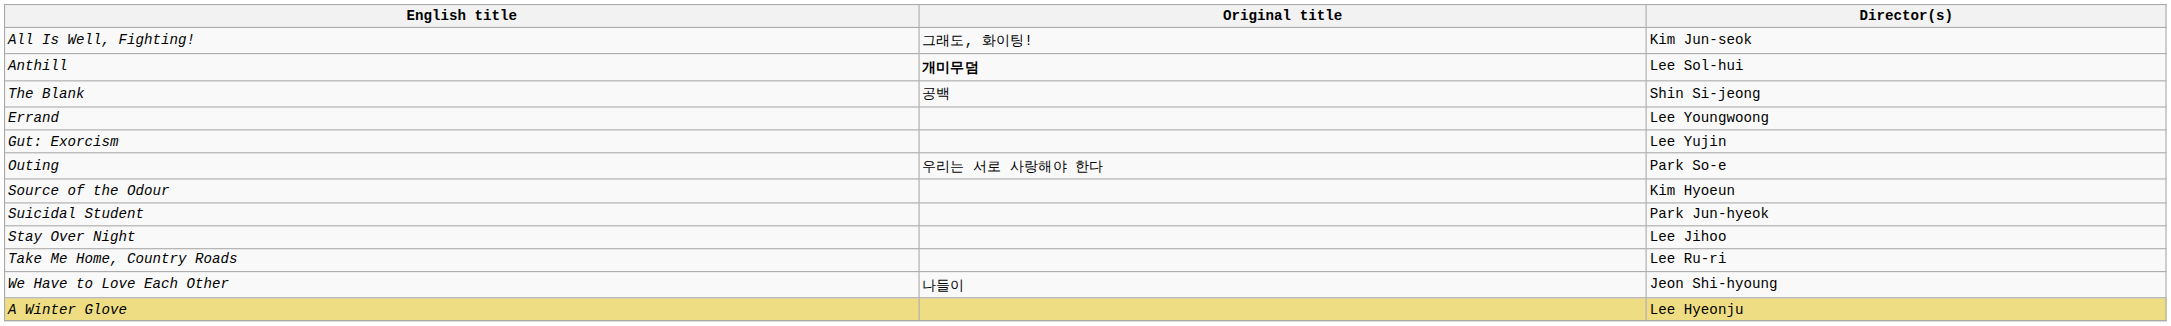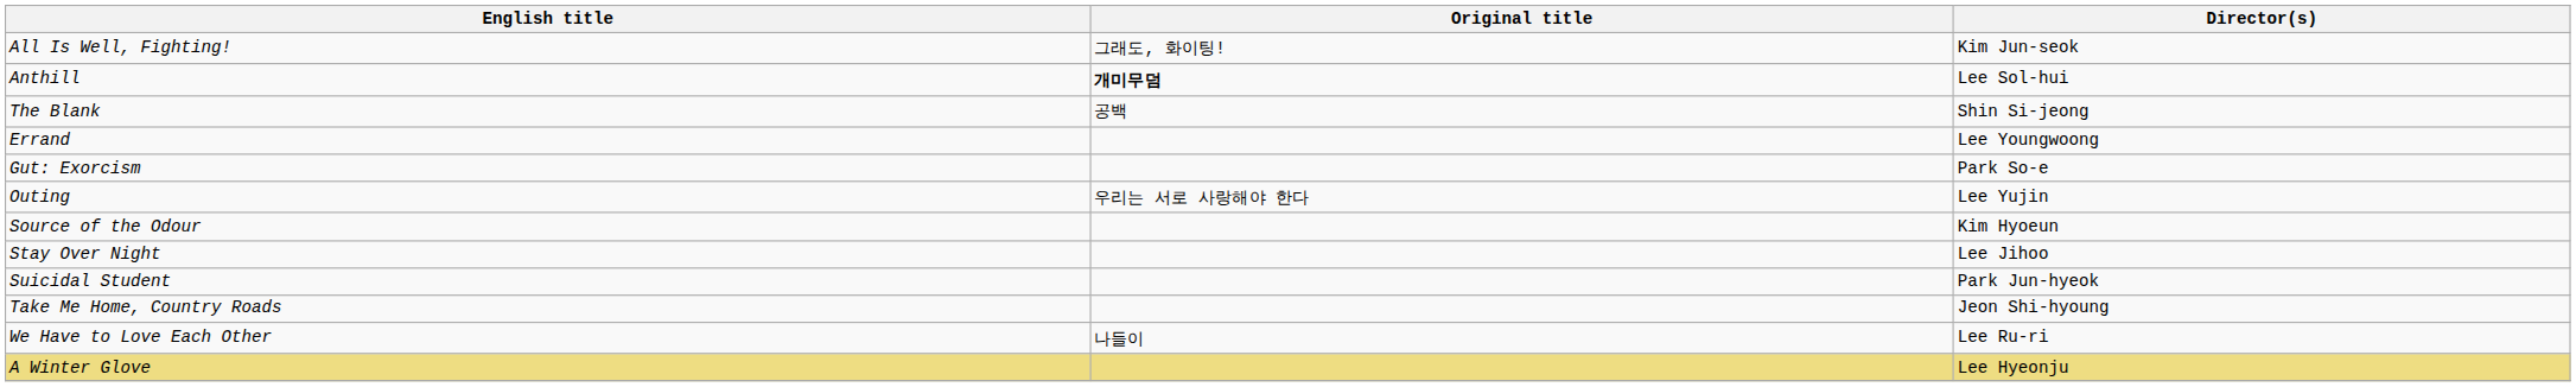Gut: Exorcism | Director(s): Lee Yujin -> Park So-e
Outing | Director(s): Park So-e -> Lee Yujin
rows swapped: Stay Over Night <-> Suicidal Student
Take Me Home, Country Roads | Director(s): Lee Ru-ri -> Jeon Shi-hyoung
We Have to Love Each Other | Director(s): Jeon Shi-hyoung -> Lee Ru-ri
